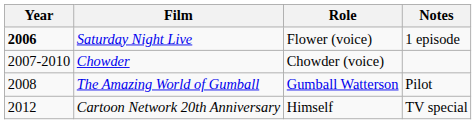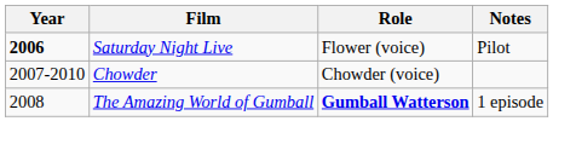Saturday Night Live | Notes: 1 episode -> Pilot
The Amazing World of Gumball | Role: normal -> bold
The Amazing World of Gumball | Notes: Pilot -> 1 episode
- row: 2012 | Cartoon Network 20th Anniversary | Himself | TV special
